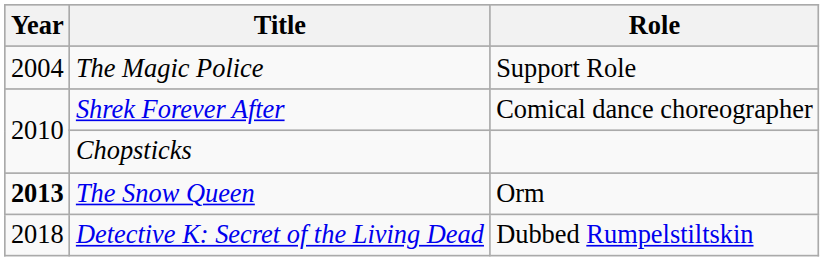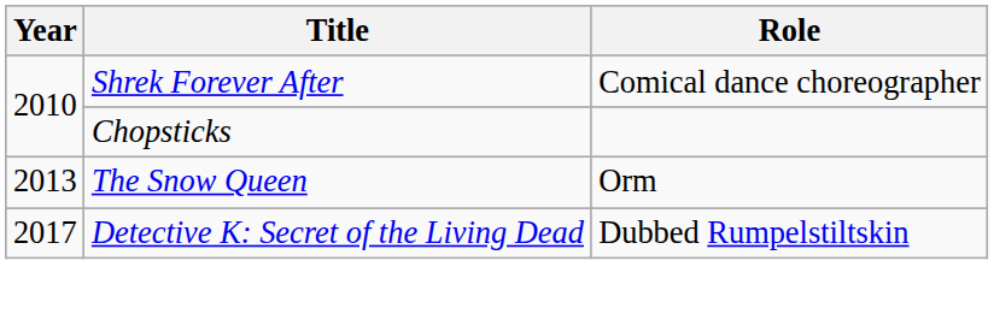- row: 2004 | The Magic Police | Support Role
The Snow Queen | Year: bold -> normal
Detective K: Secret of the Living Dead | Year: 2018 -> 2017
